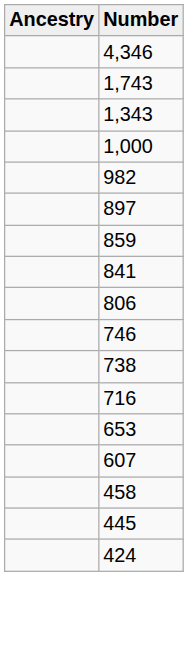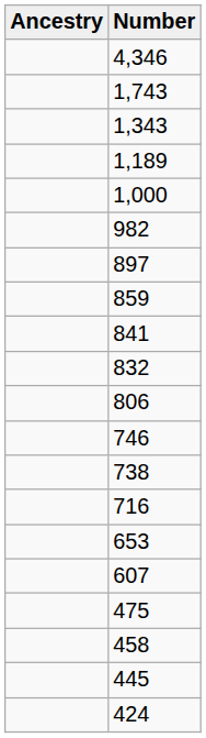+ row: 1,189
+ row: 832
+ row: 475
